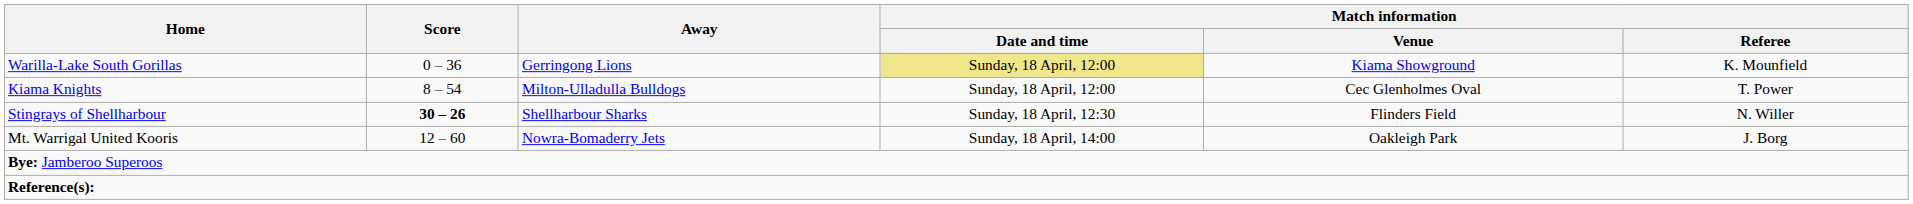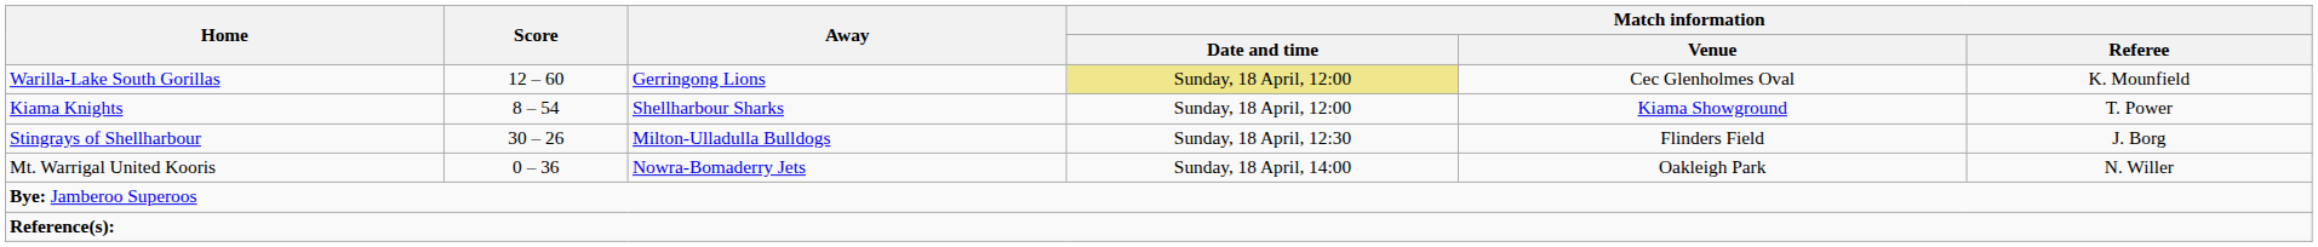Warilla-Lake South Gorillas | Score: 0 – 36 -> 12 – 60
Warilla-Lake South Gorillas | Match information / Venue: Kiama Showground -> Cec Glenholmes Oval
Kiama Knights | Away: Milton-Ulladulla Bulldogs -> Shellharbour Sharks
Kiama Knights | Match information / Venue: Cec Glenholmes Oval -> Kiama Showground
Stingrays of Shellharbour | Score: bold -> normal
Stingrays of Shellharbour | Away: Shellharbour Sharks -> Milton-Ulladulla Bulldogs
Stingrays of Shellharbour | Match information / Referee: N. Willer -> J. Borg
Mt. Warrigal United Kooris | Score: 12 – 60 -> 0 – 36
Mt. Warrigal United Kooris | Match information / Referee: J. Borg -> N. Willer
